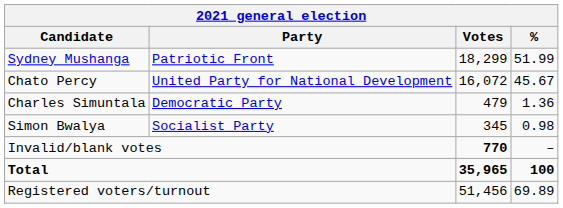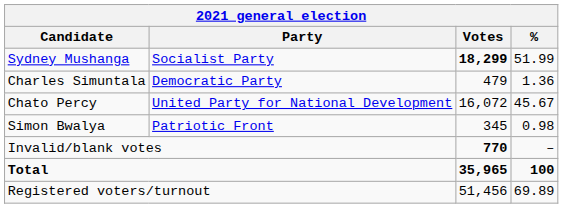Sydney Mushanga | Party: Patriotic Front -> Socialist Party
Sydney Mushanga | Votes: normal -> bold
rows swapped: Chato Percy <-> Charles Simuntala
Simon Bwalya | Party: Socialist Party -> Patriotic Front
